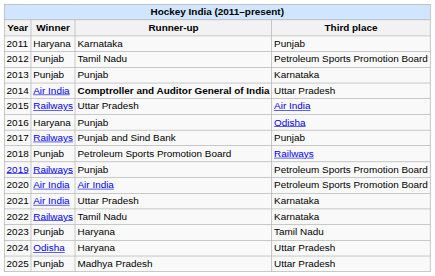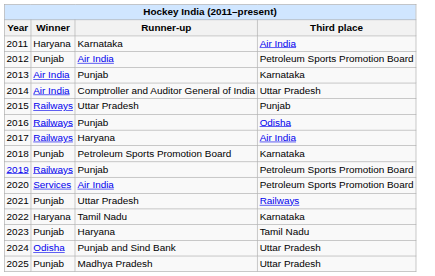2011 | Third place: Punjab -> Air India
2012 | Runner-up: Tamil Nadu -> Air India
2013 | Winner: Punjab -> Air India
2014 | Runner-up: bold -> normal
2015 | Third place: Air India -> Punjab
2016 | Winner: Haryana -> Railways
2017 | Runner-up: Punjab and Sind Bank -> Haryana
2017 | Third place: Punjab -> Air India
2018 | Third place: Railways -> Karnataka
2020 | Winner: Air India -> Services
2021 | Winner: Air India -> Punjab
2021 | Third place: Karnataka -> Railways
2022 | Winner: Railways -> Haryana
2024 | Runner-up: Haryana -> Punjab and Sind Bank
